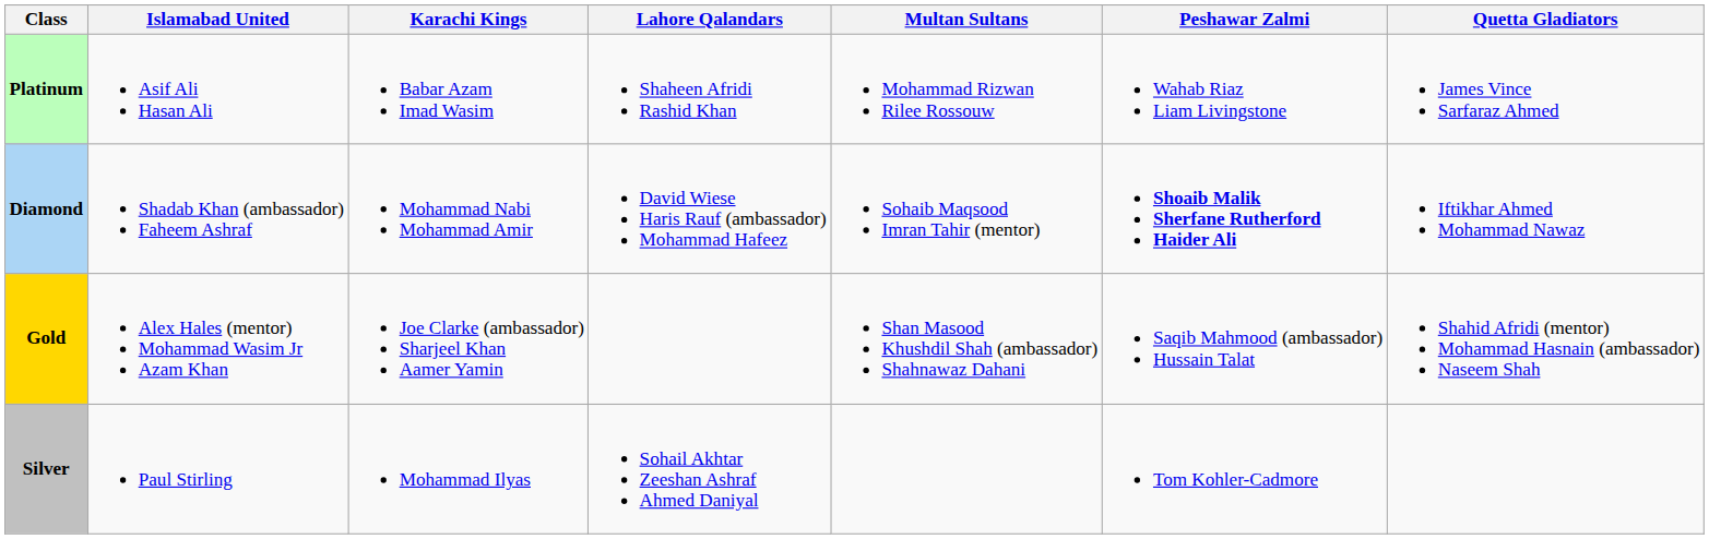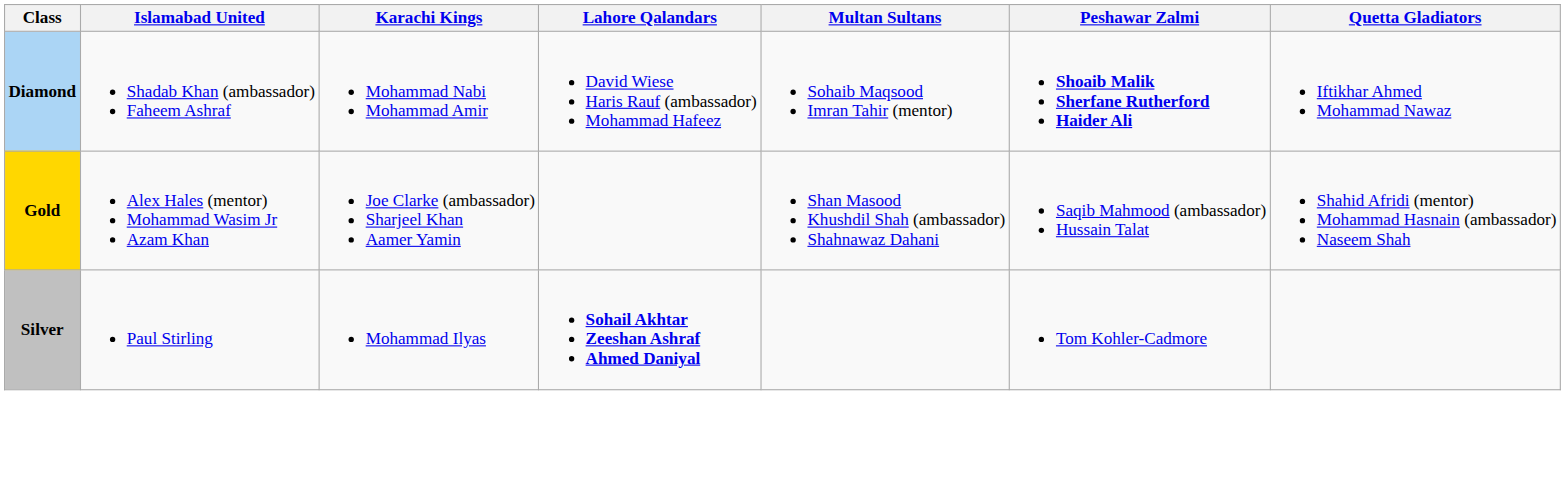- row: Platinum | Asif Ali Hasan Ali | Babar Azam Imad Wasim | Shaheen Afridi Rashid Khan | Mohammad Rizwan Rilee Rossouw | Wahab Riaz Liam Livingstone | James Vince Sarfaraz Ahmed
Silver | Lahore Qalandars: normal -> bold
